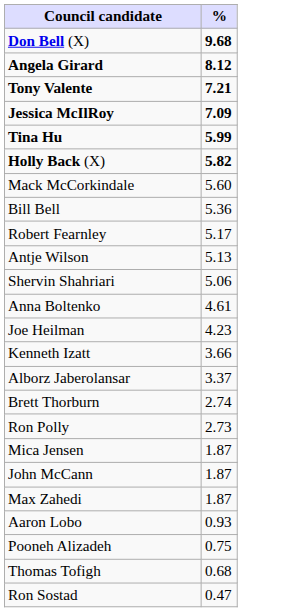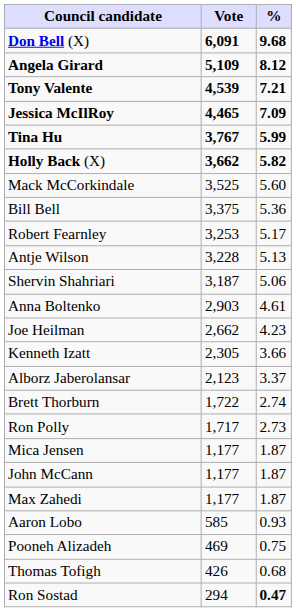+ column: Vote | 6,091 | 5,109 | 4,539 | 4,465 | 3,767 | 3,662 | 3,525 | 3,375 | 3,253 | 3,228 | 3,187 | 2,903 | 2,662 | 2,305 | 2,123 | 1,722 | 1,717 | 1,177 | 1,177 | 1,177 | 585 | 469 | 426 | 294
Ron Sostad | %: normal -> bold
